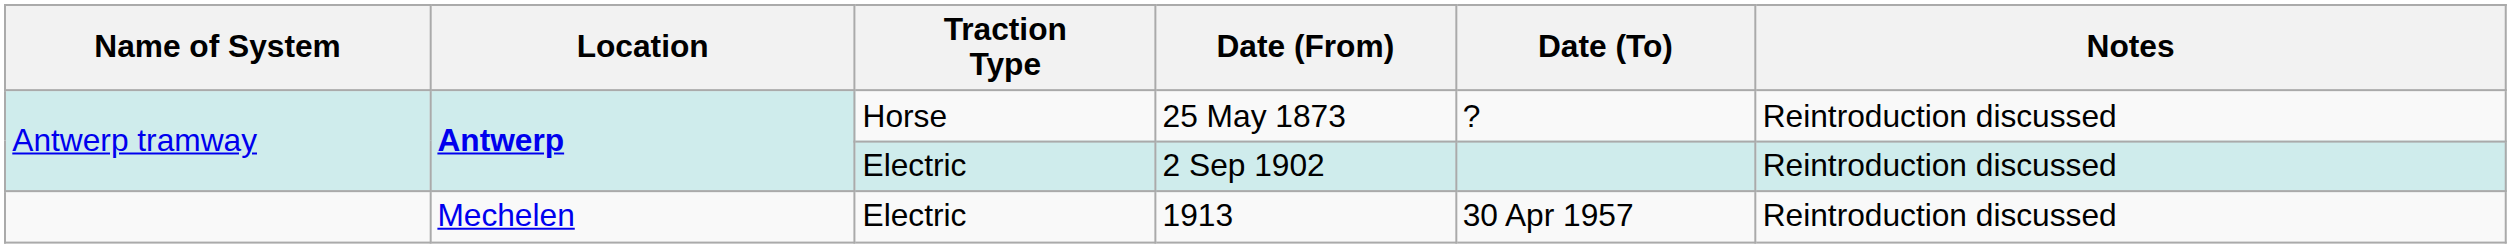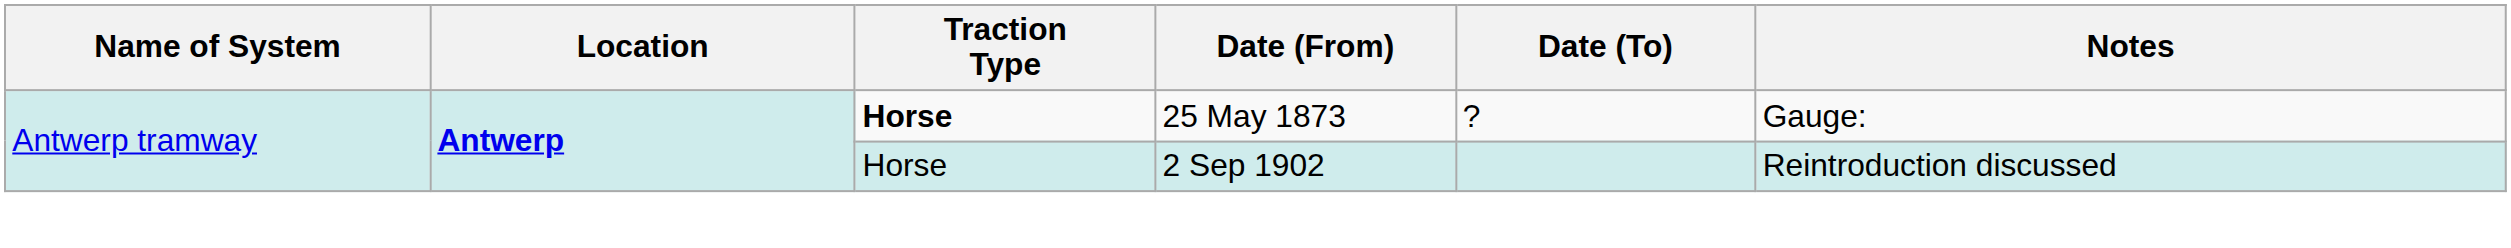25 May 1873 | Traction Type: normal -> bold
25 May 1873 | Notes: Reintroduction discussed -> Gauge:
2 Sep 1902 | Traction Type: Electric -> Horse
- row: Mechelen | Electric | 1913 | 30 Apr 1957 | Reintroduction discussed
